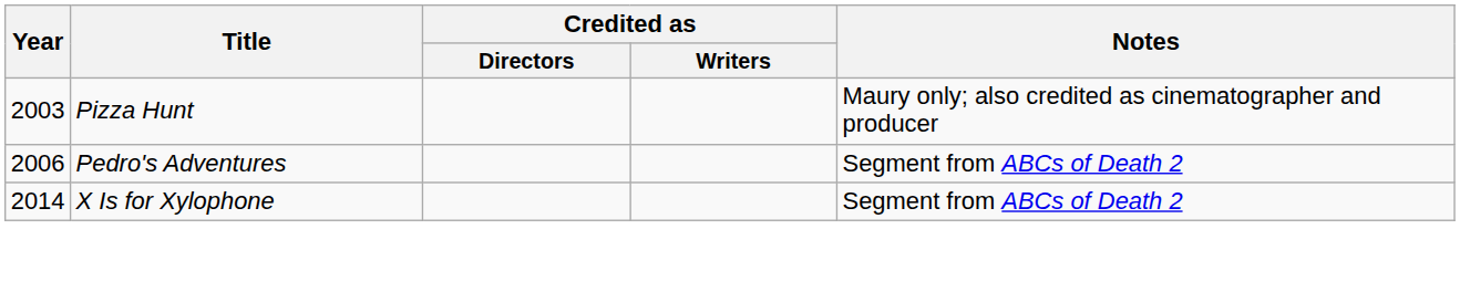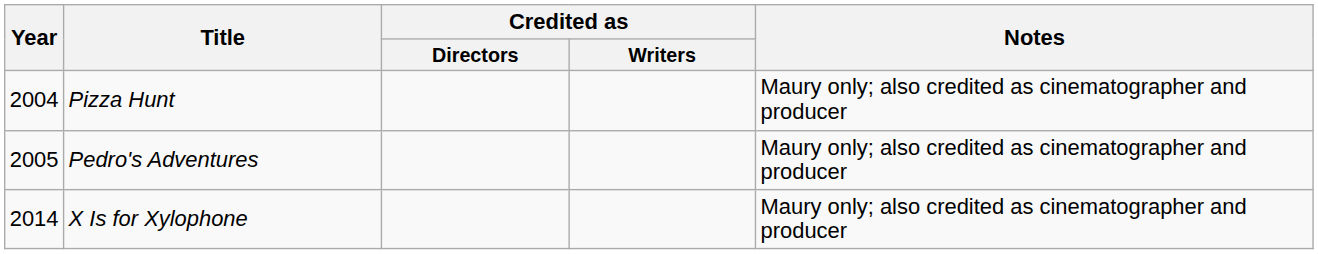Pizza Hunt | Year: 2003 -> 2004
Pedro's Adventures | Year: 2006 -> 2005
Pedro's Adventures | Notes: Segment from ABCs of Death 2 -> Maury only; also credited as cinematographer and producer
X Is for Xylophone | Notes: Segment from ABCs of Death 2 -> Maury only; also credited as cinematographer and producer
